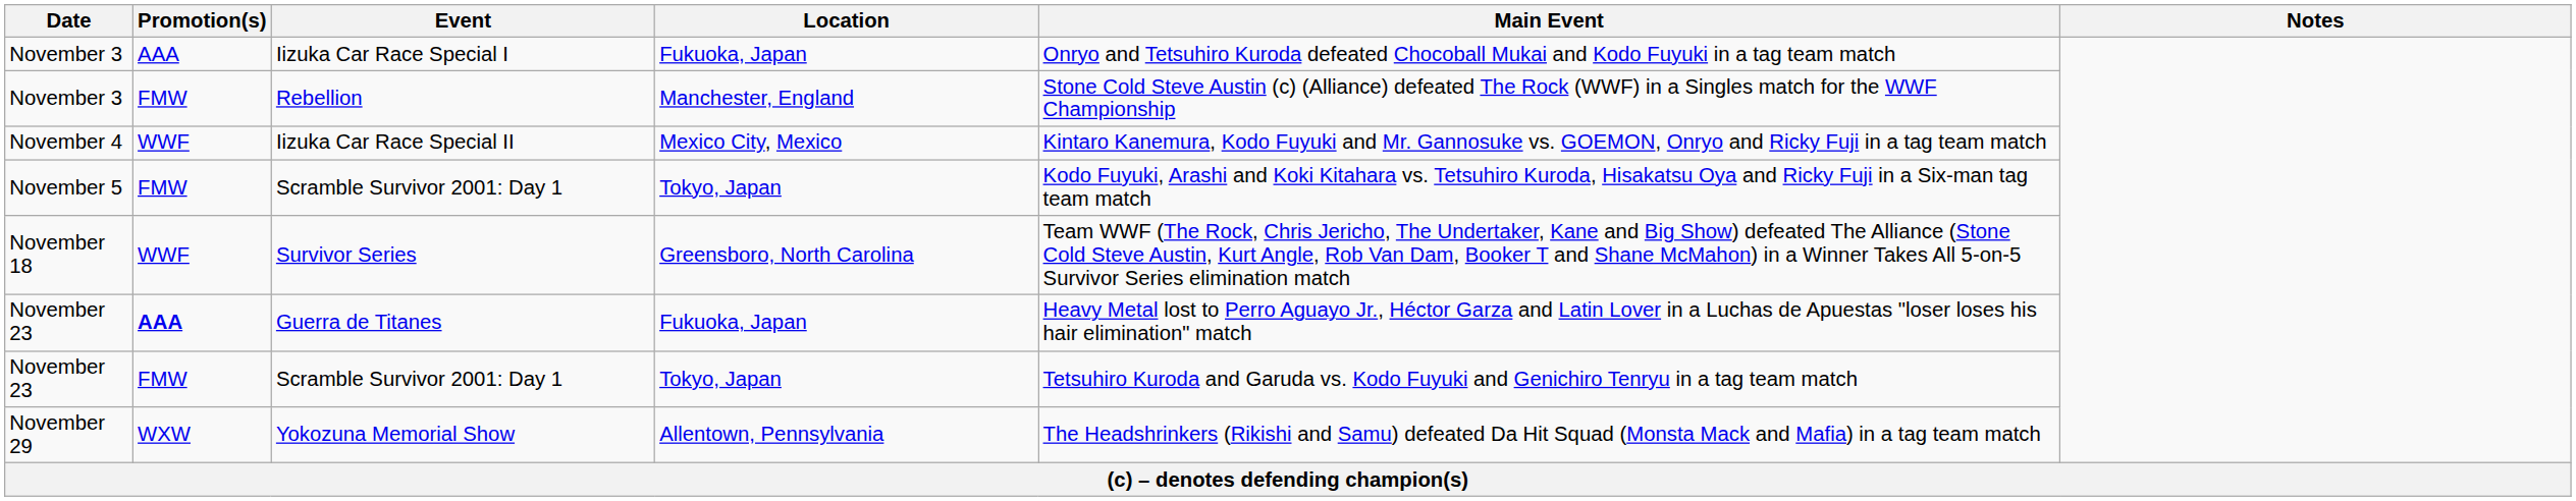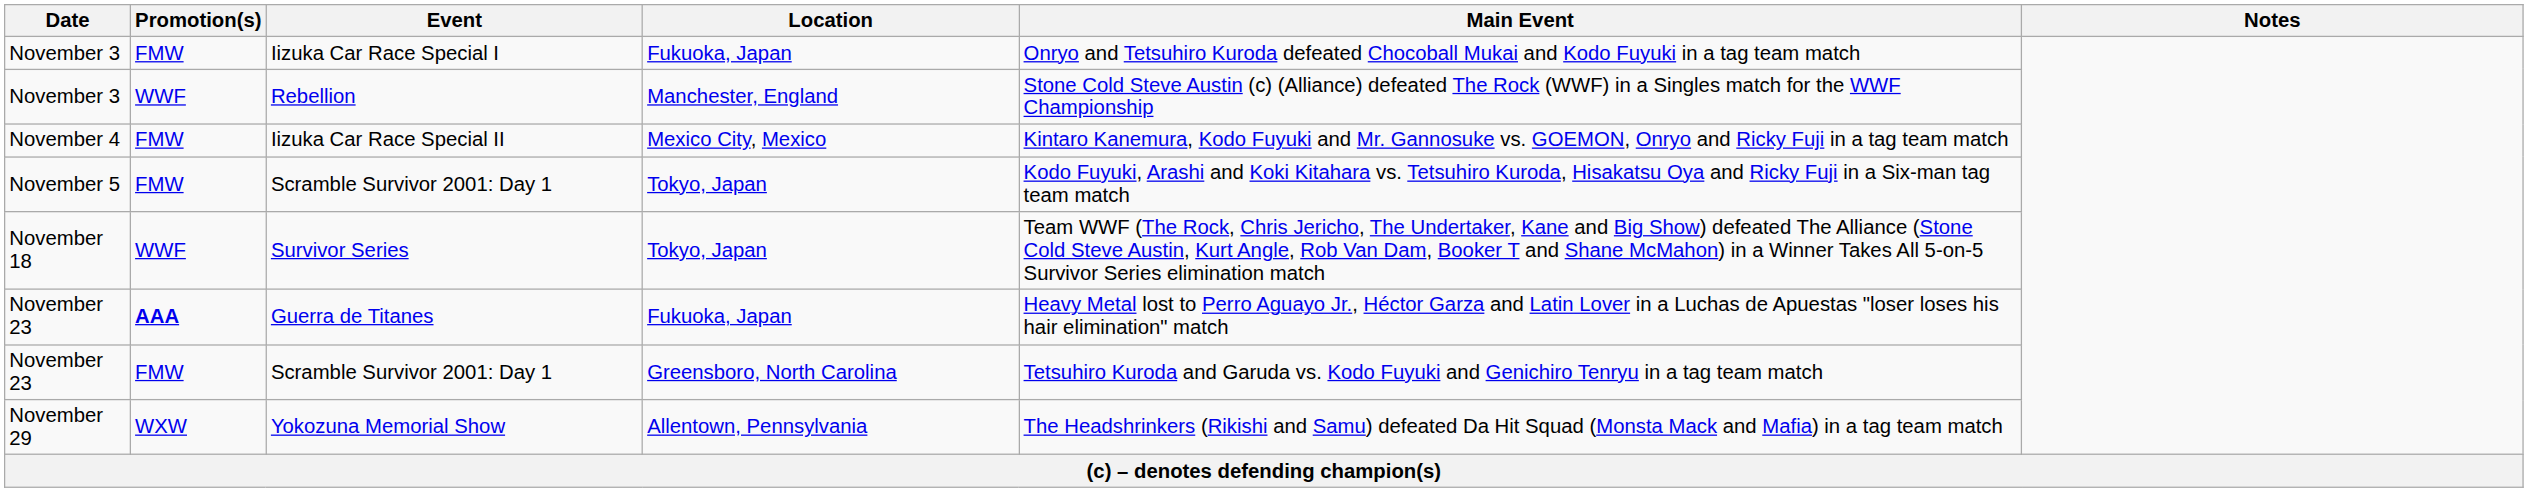Iizuka Car Race Special I | Promotion(s): AAA -> FMW
Rebellion | Promotion(s): FMW -> WWF
Iizuka Car Race Special II | Promotion(s): WWF -> FMW
Survivor Series | Location: Greensboro, North Carolina -> Tokyo, Japan
November 23 / Scramble Survivor 2001: Day 1 | Location: Tokyo, Japan -> Greensboro, North Carolina
